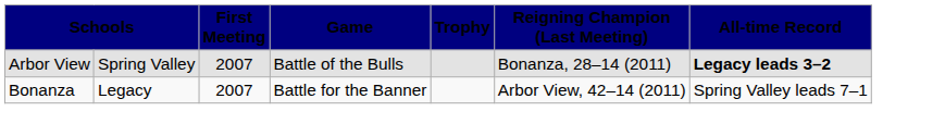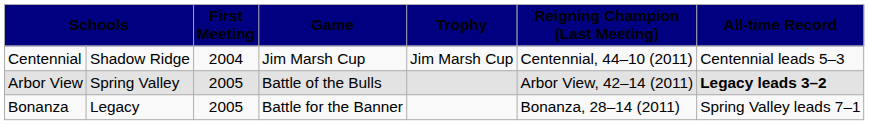+ row: Centennial | Shadow Ridge | 2004 | Jim Marsh Cup | Jim Marsh Cup | Centennial, 44–10 (2011) | Centennial leads 5–3
Arbor View | column 3: 2007 -> 2005
Arbor View | column 6: Bonanza, 28–14 (2011) -> Arbor View, 42–14 (2011)
Bonanza | column 3: 2007 -> 2005
Bonanza | column 6: Arbor View, 42–14 (2011) -> Bonanza, 28–14 (2011)
